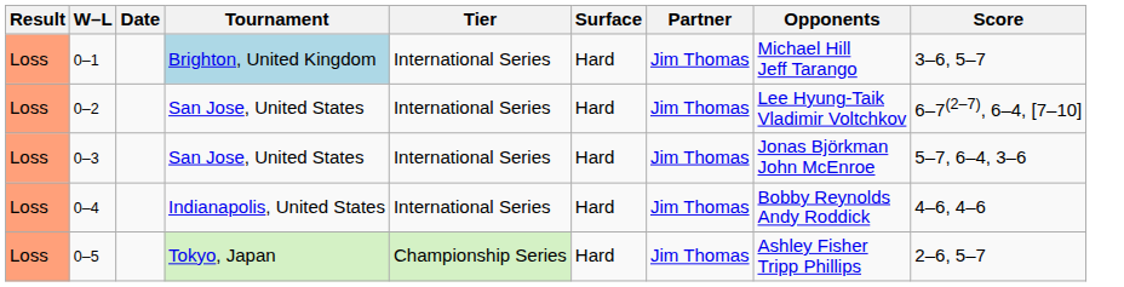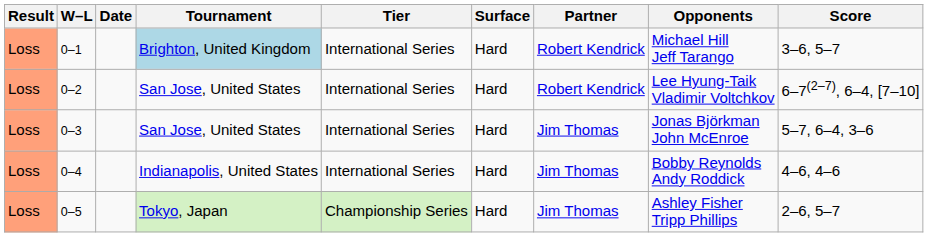0–1 | Partner: Jim Thomas -> Robert Kendrick
0–2 | Partner: Jim Thomas -> Robert Kendrick
